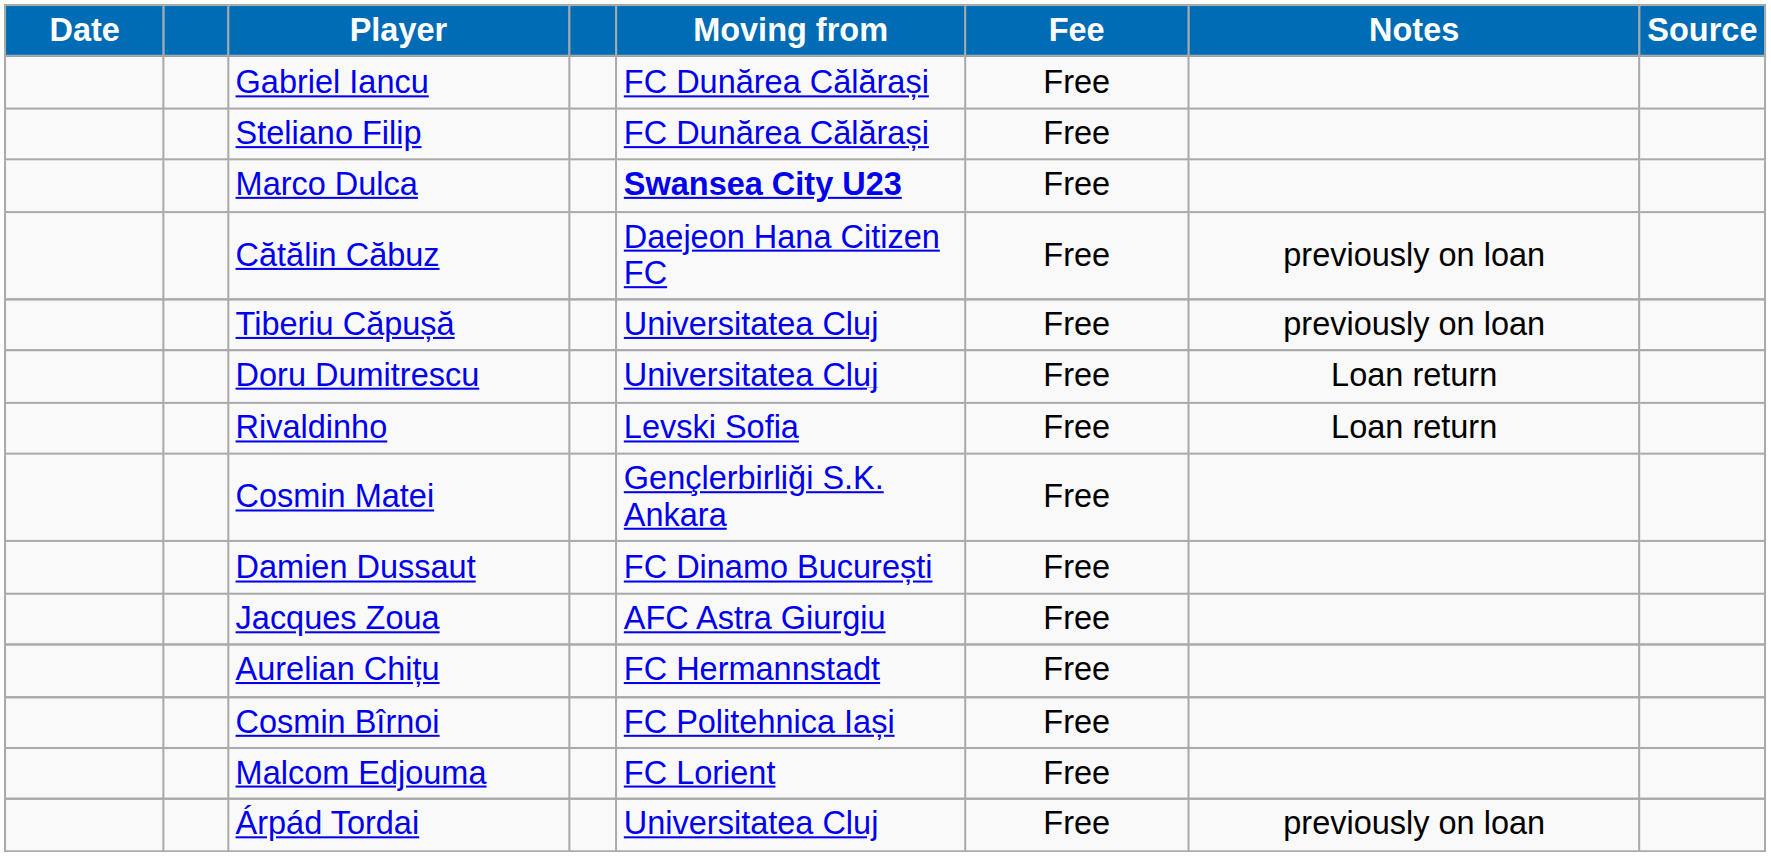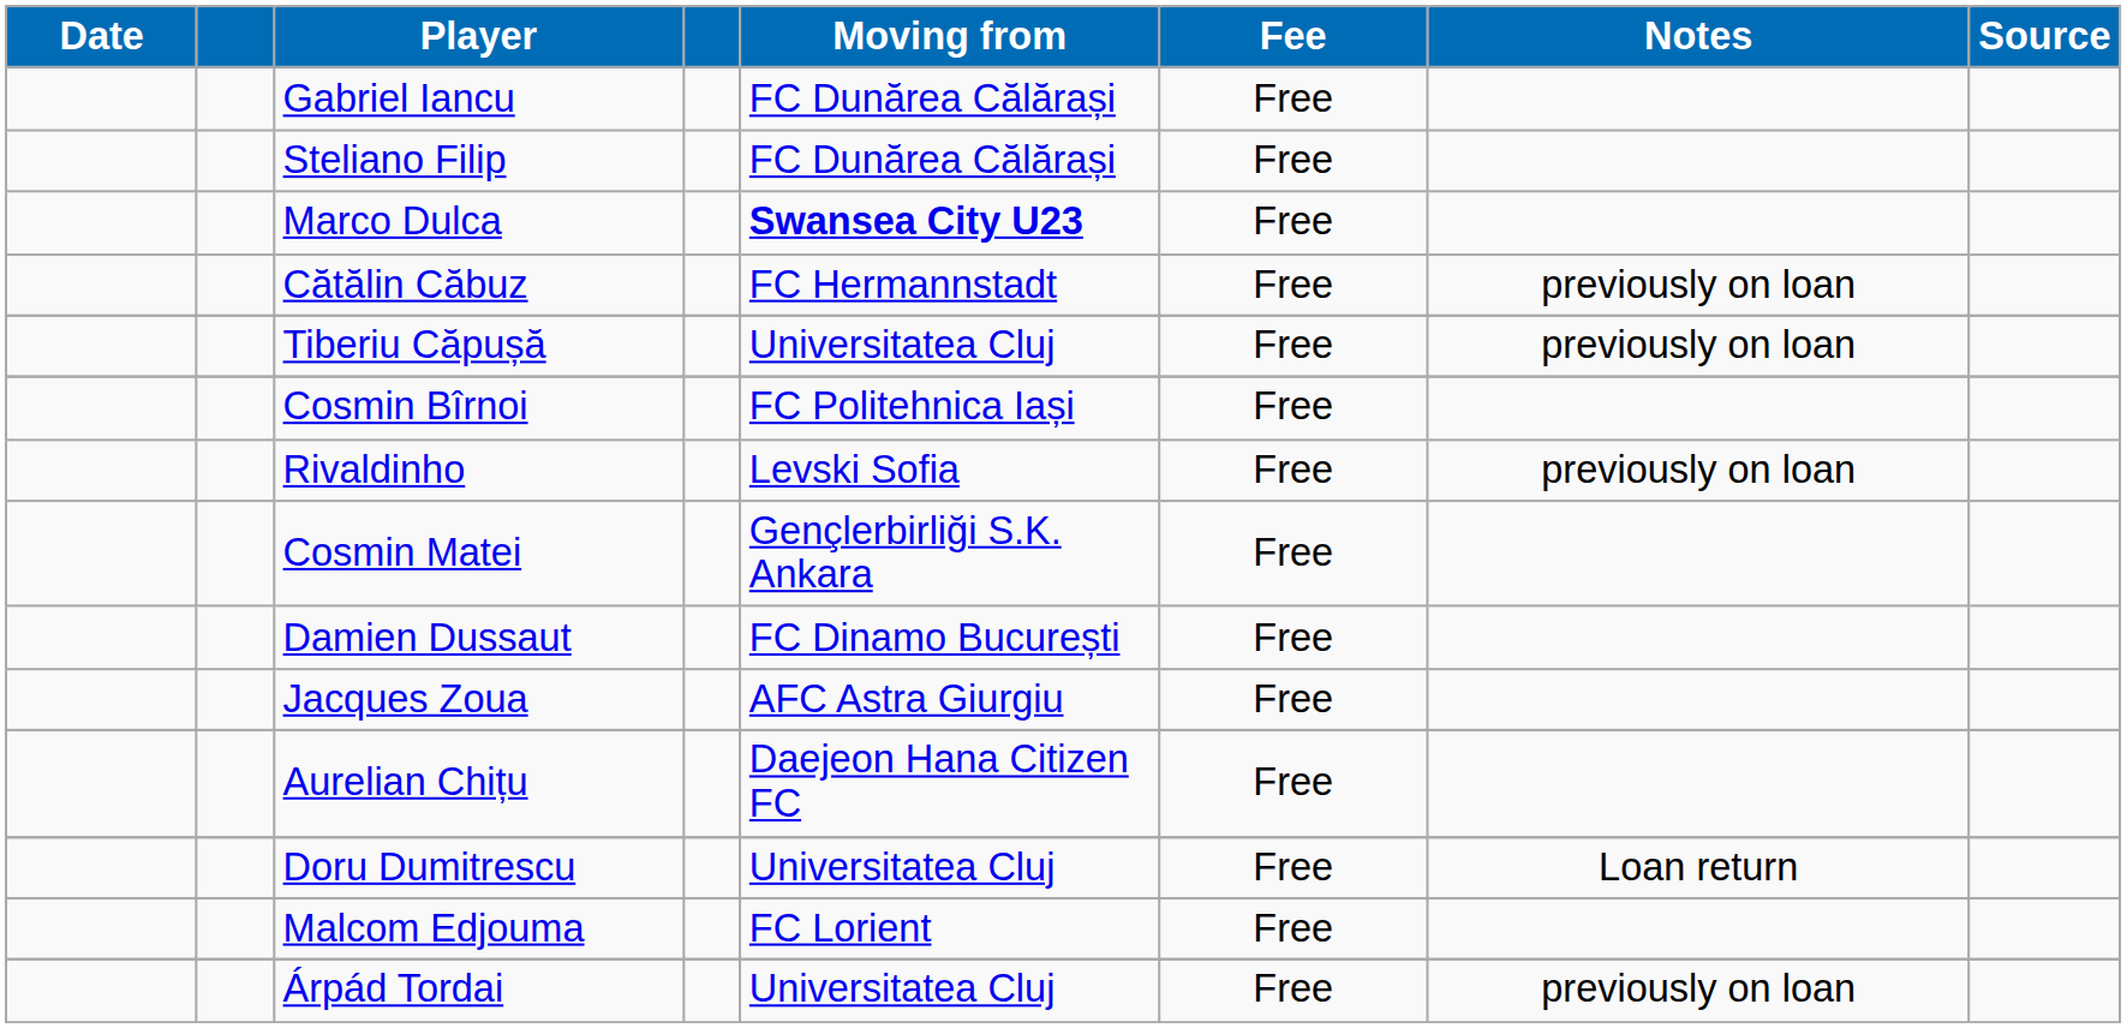Cătălin Căbuz | Moving from: Daejeon Hana Citizen FC -> FC Hermannstadt
rows swapped: Doru Dumitrescu <-> Cosmin Bîrnoi
Rivaldinho | Notes: Loan return -> previously on loan
Aurelian Chițu | Moving from: FC Hermannstadt -> Daejeon Hana Citizen FC
